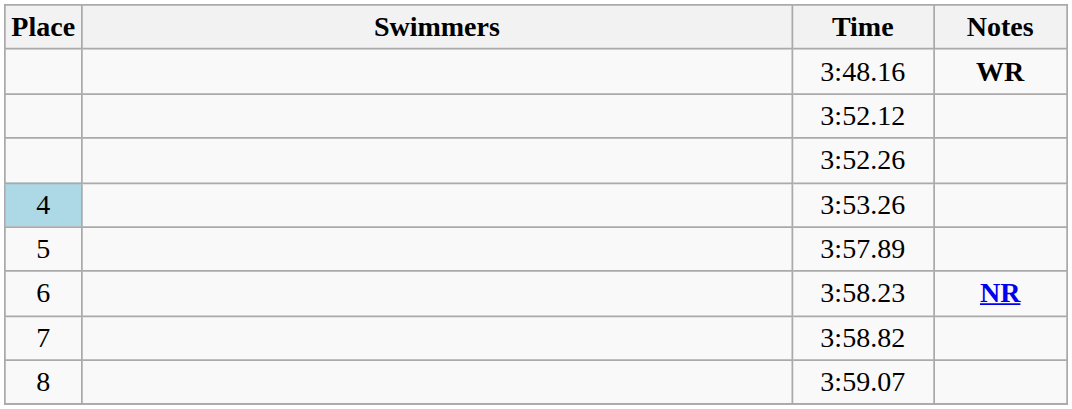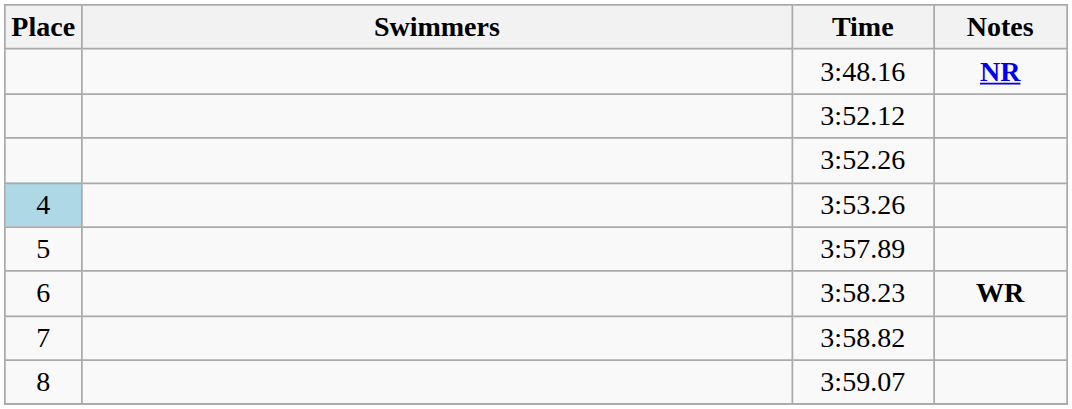3:48.16 | Notes: WR -> NR
3:58.23 | Notes: NR -> WR
